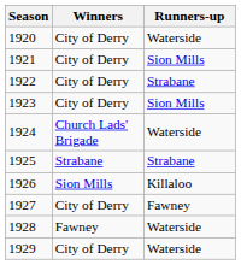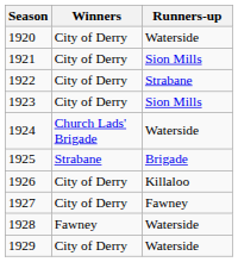1925 | Runners-up: Strabane -> Brigade
1926 | Winners: Sion Mills -> City of Derry
